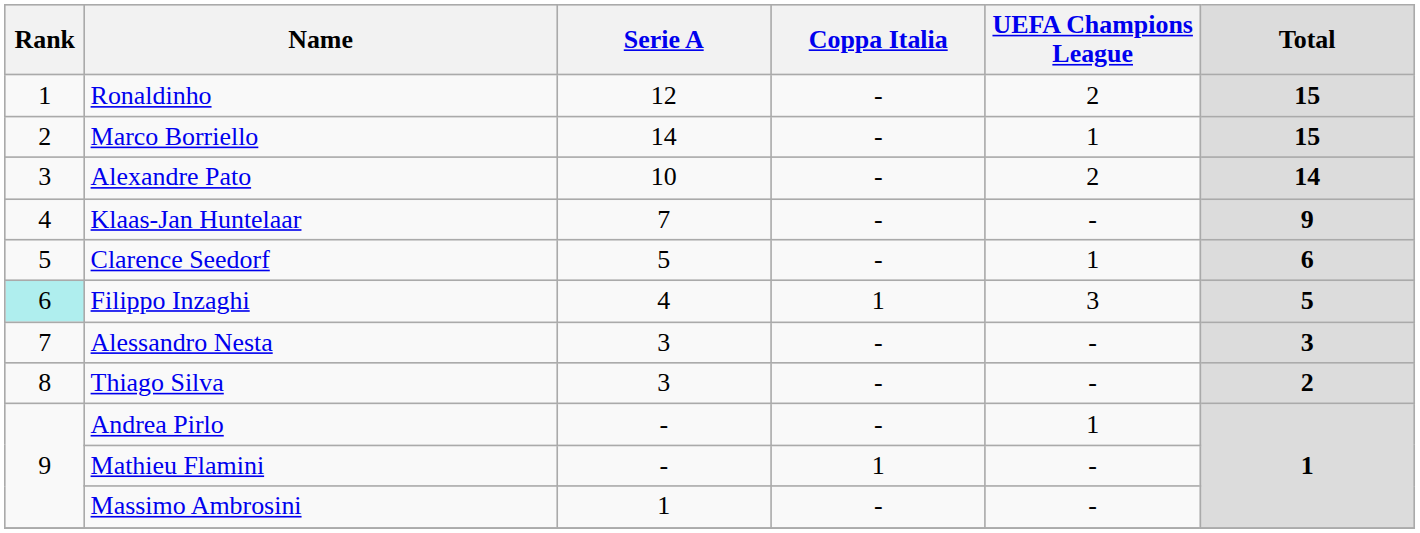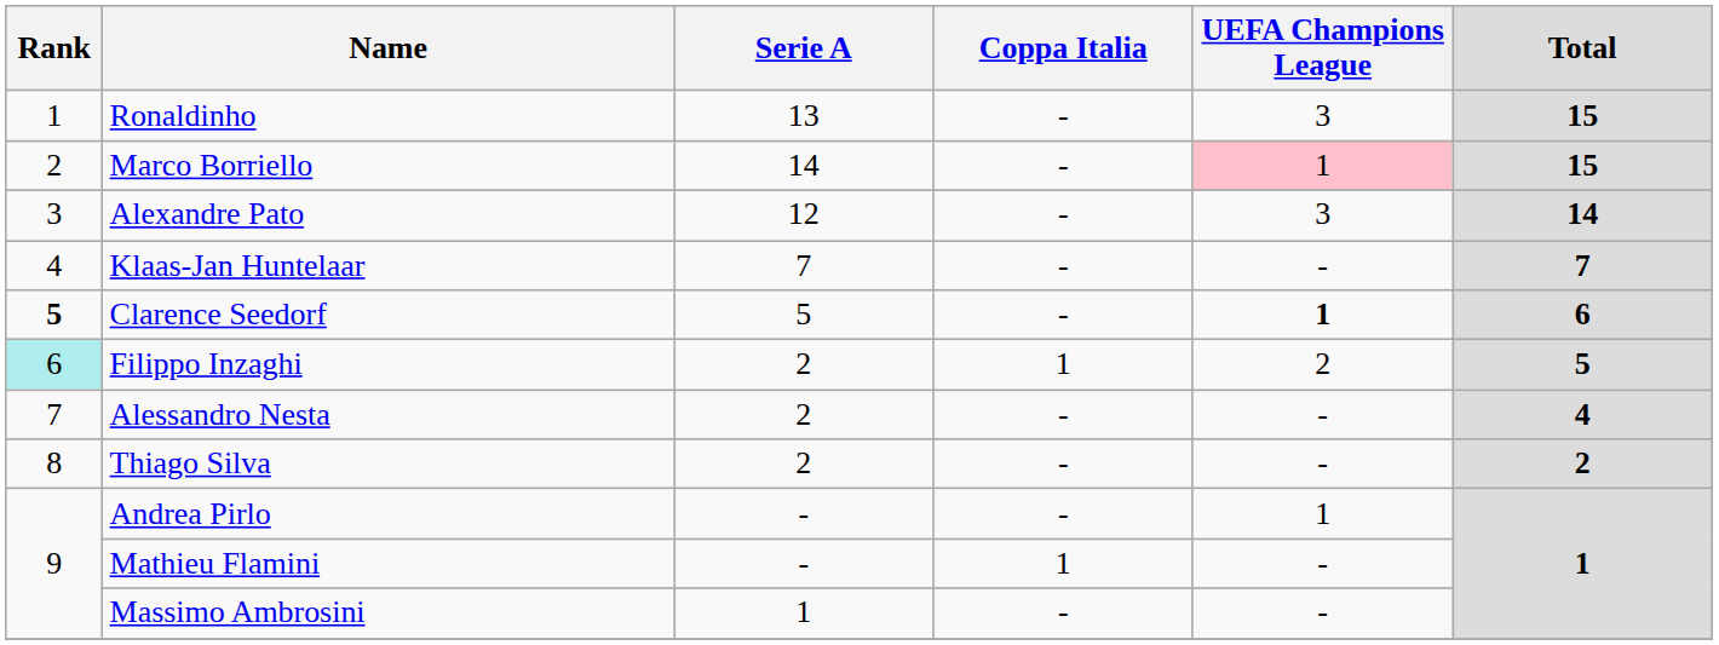Ronaldinho | Serie A: 12 -> 13
Ronaldinho | UEFA Champions League: 2 -> 3
Marco Borriello | UEFA Champions League: no background -> pink background
Alexandre Pato | Serie A: 10 -> 12
Alexandre Pato | UEFA Champions League: 2 -> 3
Klaas-Jan Huntelaar | Total: 9 -> 7
Clarence Seedorf | Rank: normal -> bold
Clarence Seedorf | UEFA Champions League: normal -> bold
Filippo Inzaghi | Serie A: 4 -> 2
Filippo Inzaghi | UEFA Champions League: 3 -> 2
Alessandro Nesta | Serie A: 3 -> 2
Alessandro Nesta | Total: 3 -> 4
Thiago Silva | Serie A: 3 -> 2
